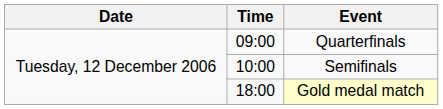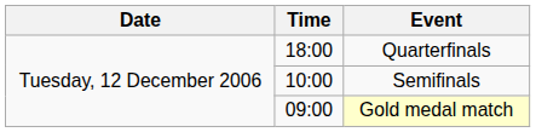Quarterfinals | Time: 09:00 -> 18:00
Gold medal match | Time: 18:00 -> 09:00
